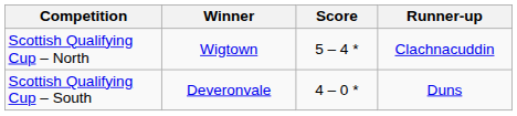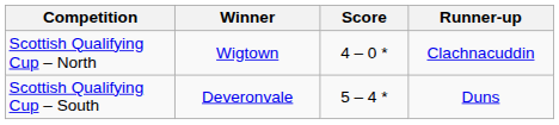Scottish Qualifying Cup – North | Score: 5 – 4 * -> 4 – 0 *
Scottish Qualifying Cup – South | Score: 4 – 0 * -> 5 – 4 *
